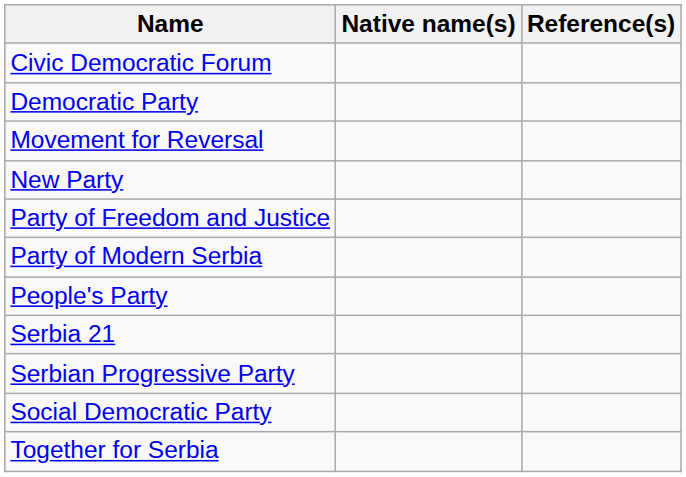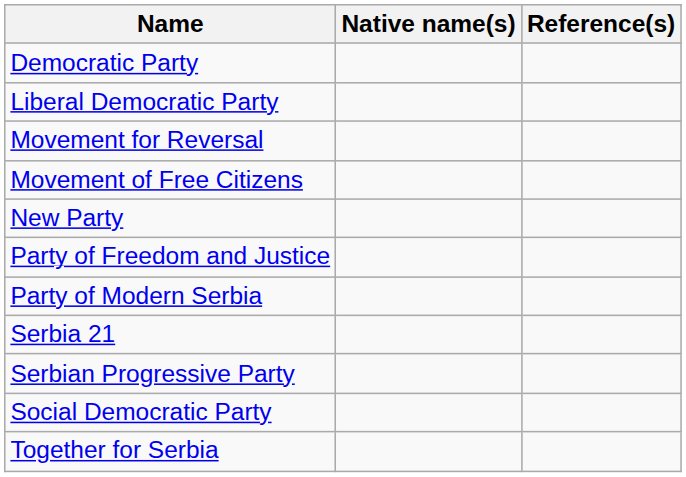- row: Civic Democratic Forum
+ row: Liberal Democratic Party
+ row: Movement of Free Citizens
- row: People's Party
